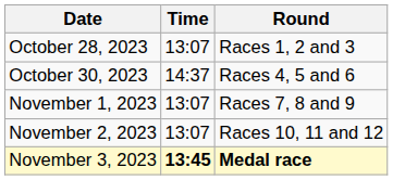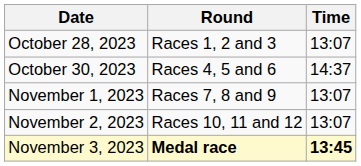columns swapped: Time <-> Round
